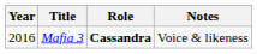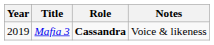Mafia 3 | Year: 2016 -> 2019
